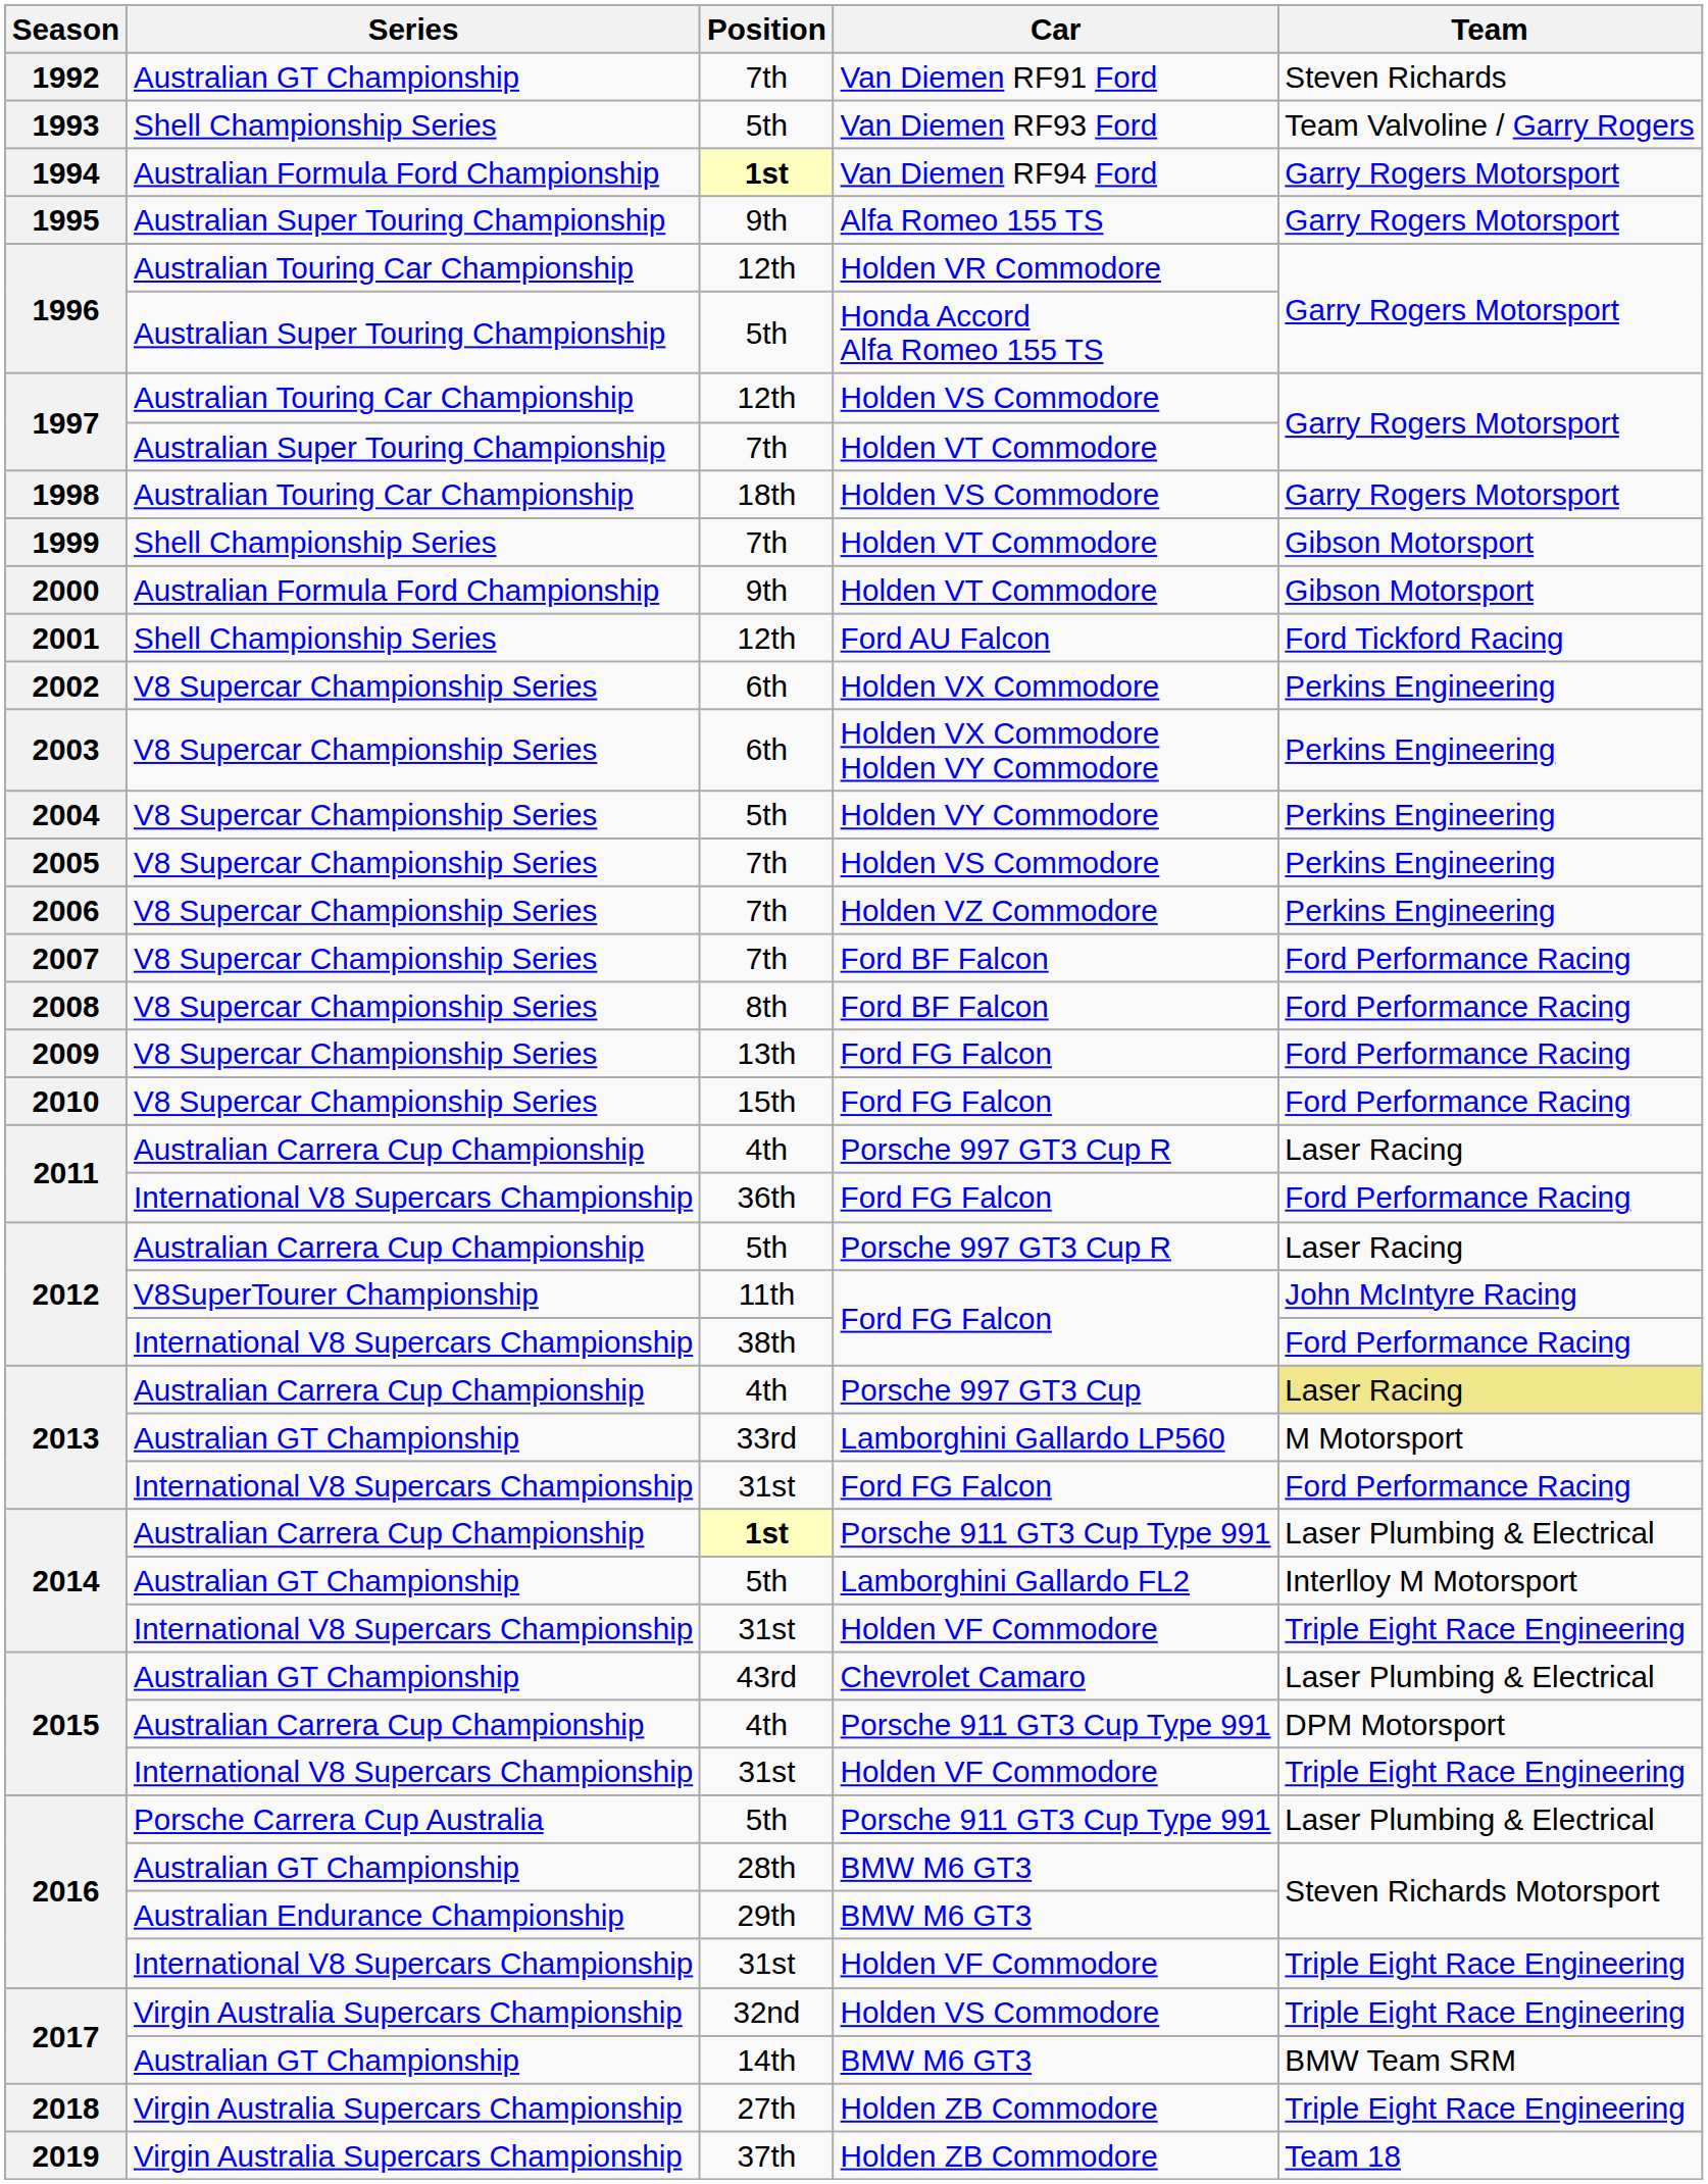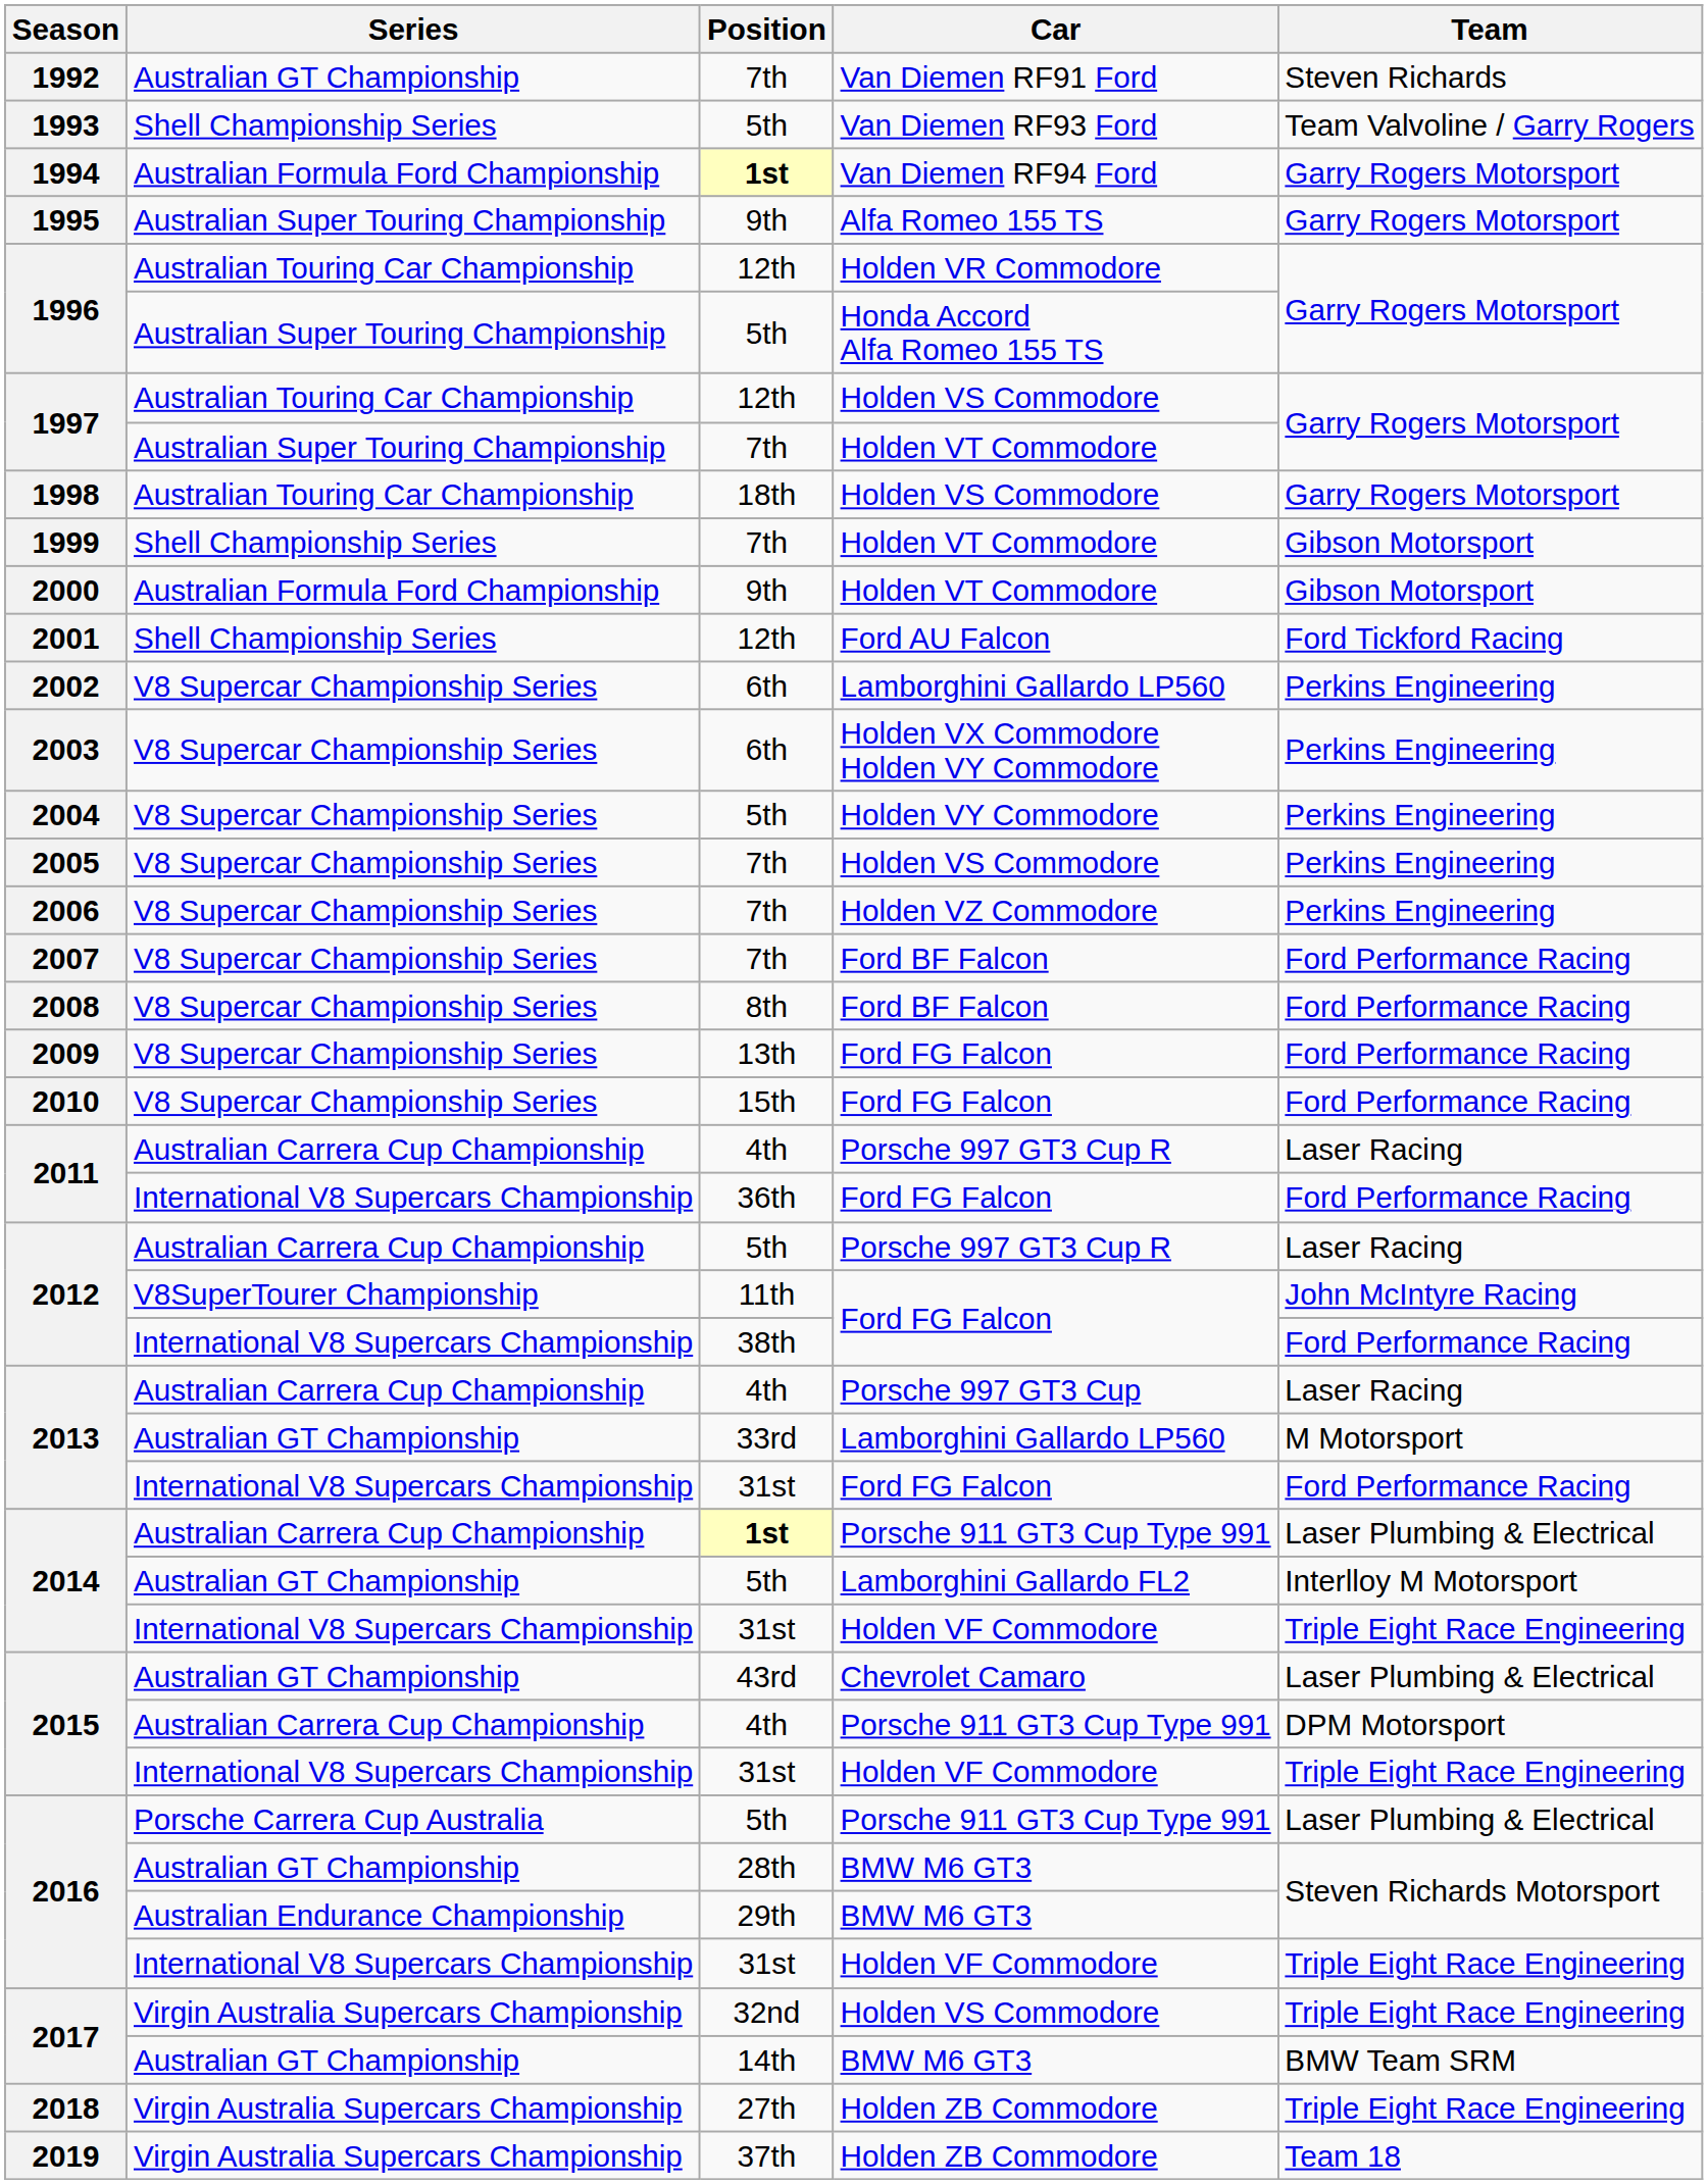2002 | Car: Holden VX Commodore -> Lamborghini Gallardo LP560
2013 / 4th | Team: khaki background -> no background
